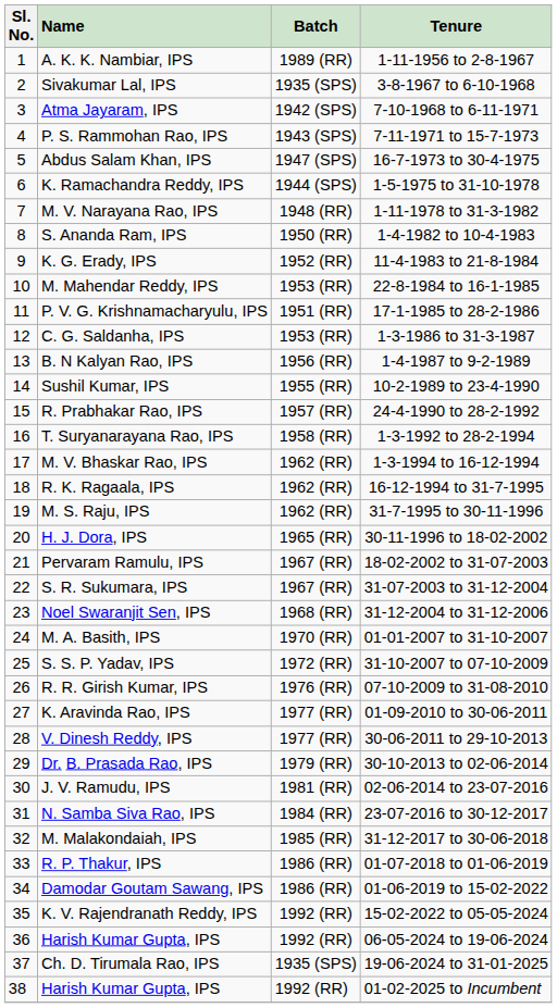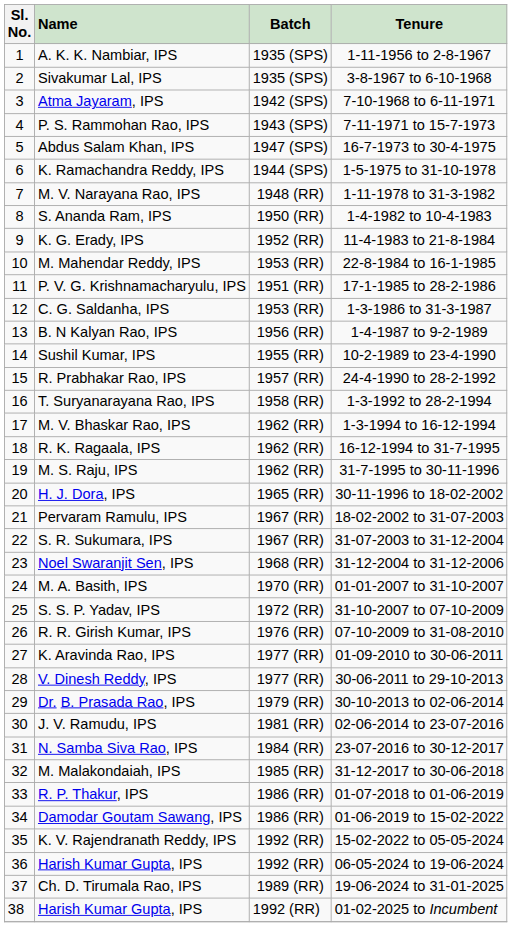1-11-1956 to 2-8-1967 | column 3: 1989 (RR) -> 1935 (SPS)
19-06-2024 to 31-01-2025 | column 3: 1935 (SPS) -> 1989 (RR)
